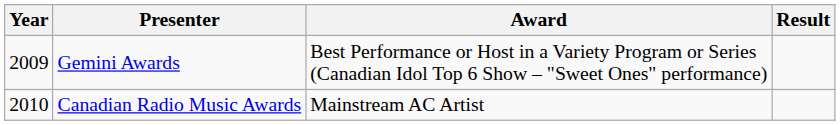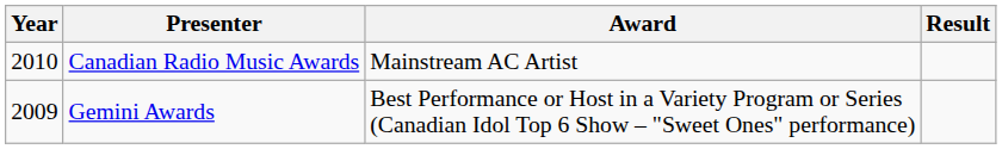rows swapped: Gemini Awards <-> Canadian Radio Music Awards
